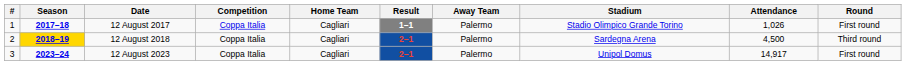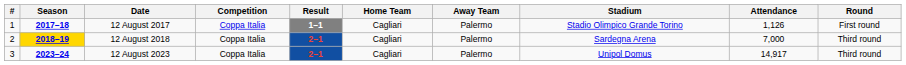columns swapped: Home Team <-> Result
12 August 2017 | Attendance: 1,026 -> 1,126
12 August 2018 | Attendance: 4,500 -> 7,000
12 August 2023 | Round: First round -> Third round
